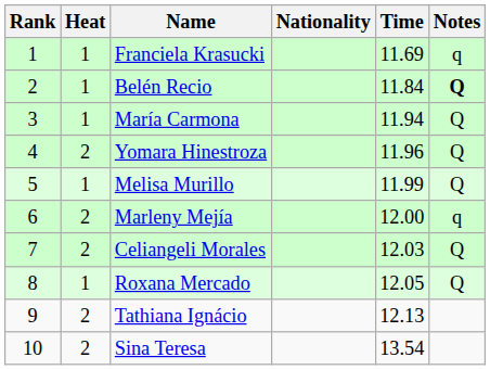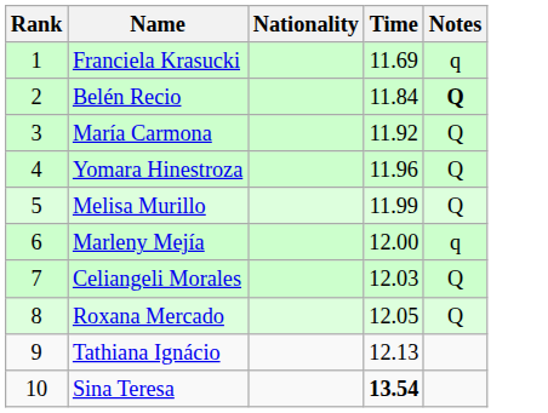- column: Heat | 1 | 1 | 1 | 2 | 1 | 2 | 2 | 1 | 2 | 2
María Carmona | Time: 11.94 -> 11.92
Sina Teresa | Time: normal -> bold
